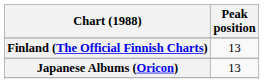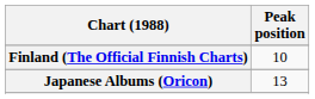Finland (The Official Finnish Charts) | Peak position: 13 -> 10
